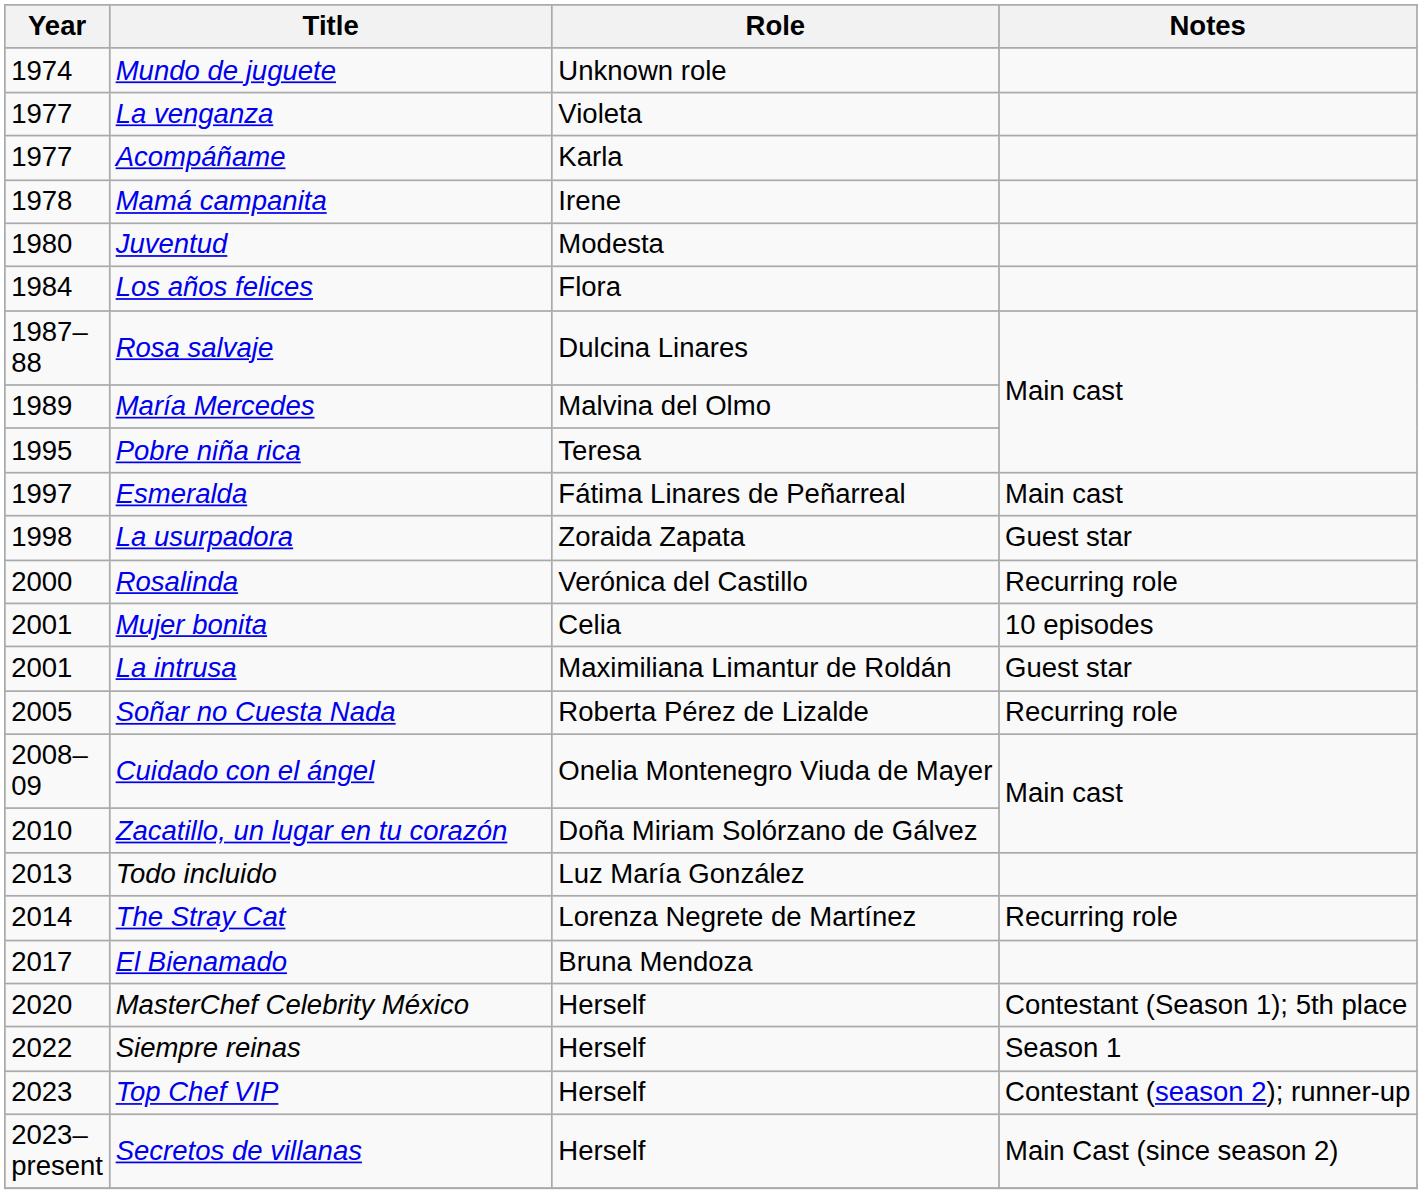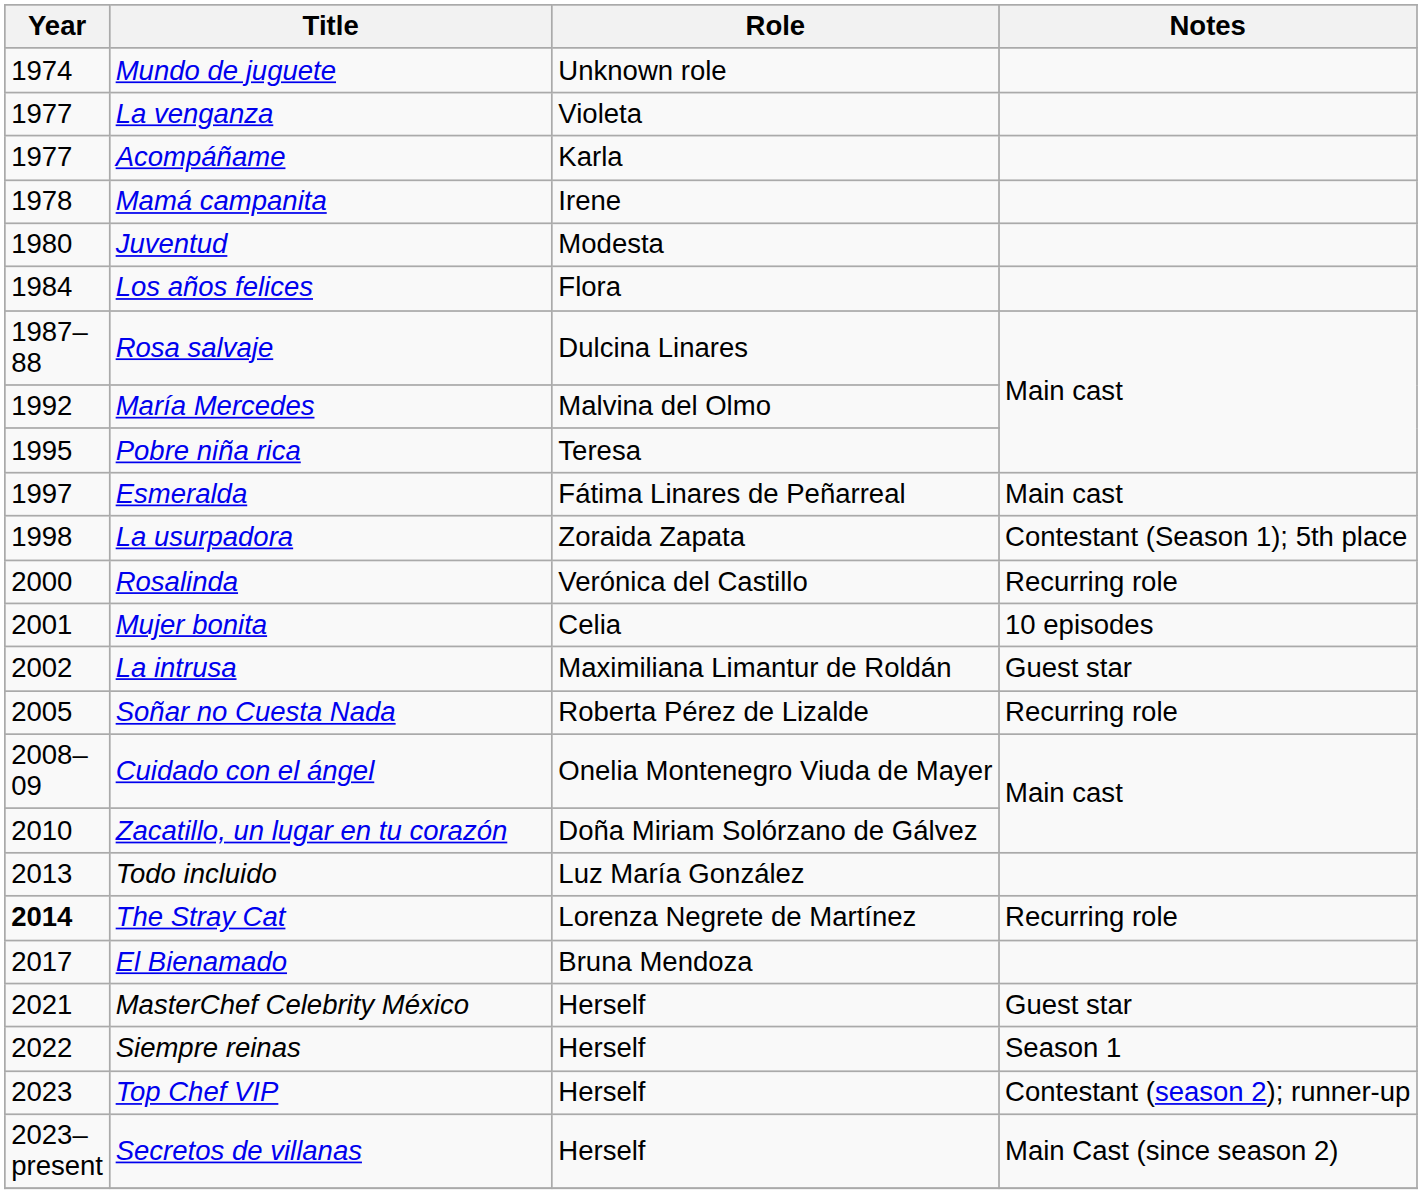María Mercedes | Year: 1989 -> 1992
La usurpadora | Notes: Guest star -> Contestant (Season 1); 5th place
La intrusa | Year: 2001 -> 2002
The Stray Cat | Year: normal -> bold
MasterChef Celebrity México | Year: 2020 -> 2021
MasterChef Celebrity México | Notes: Contestant (Season 1); 5th place -> Guest star
